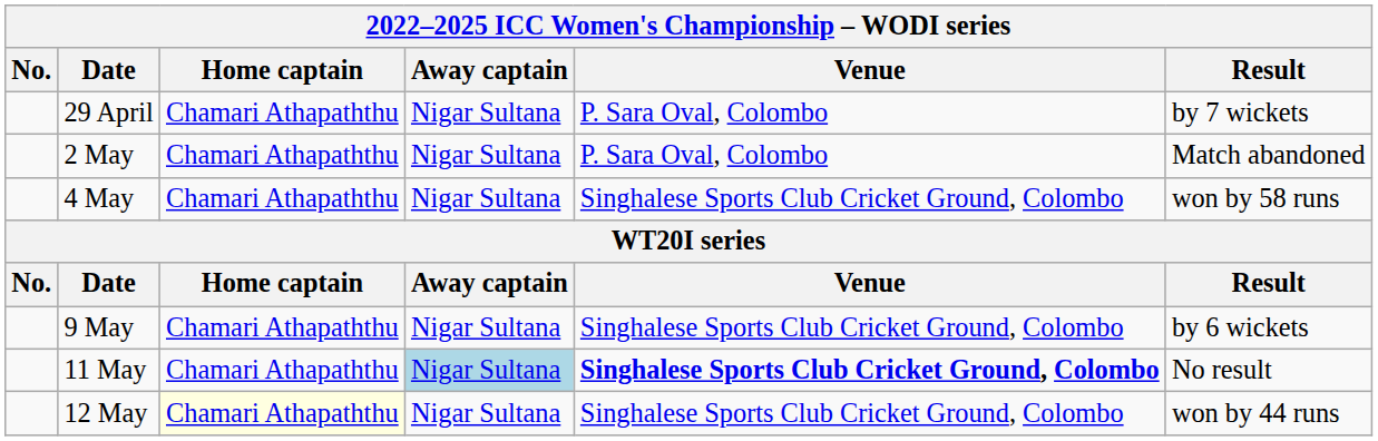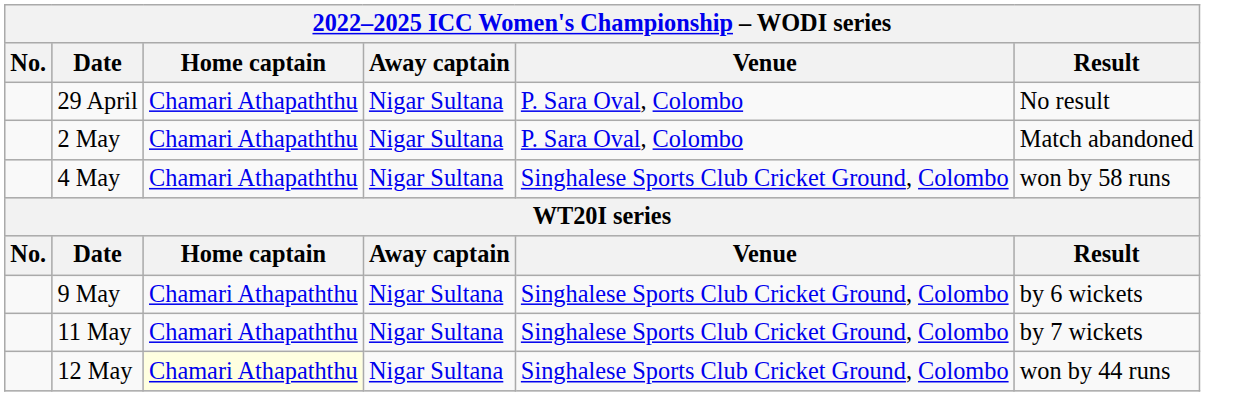29 April | Result: by 7 wickets -> No result
11 May | Away captain: lightblue background -> no background
11 May | Venue: bold -> normal
11 May | Result: No result -> by 7 wickets
